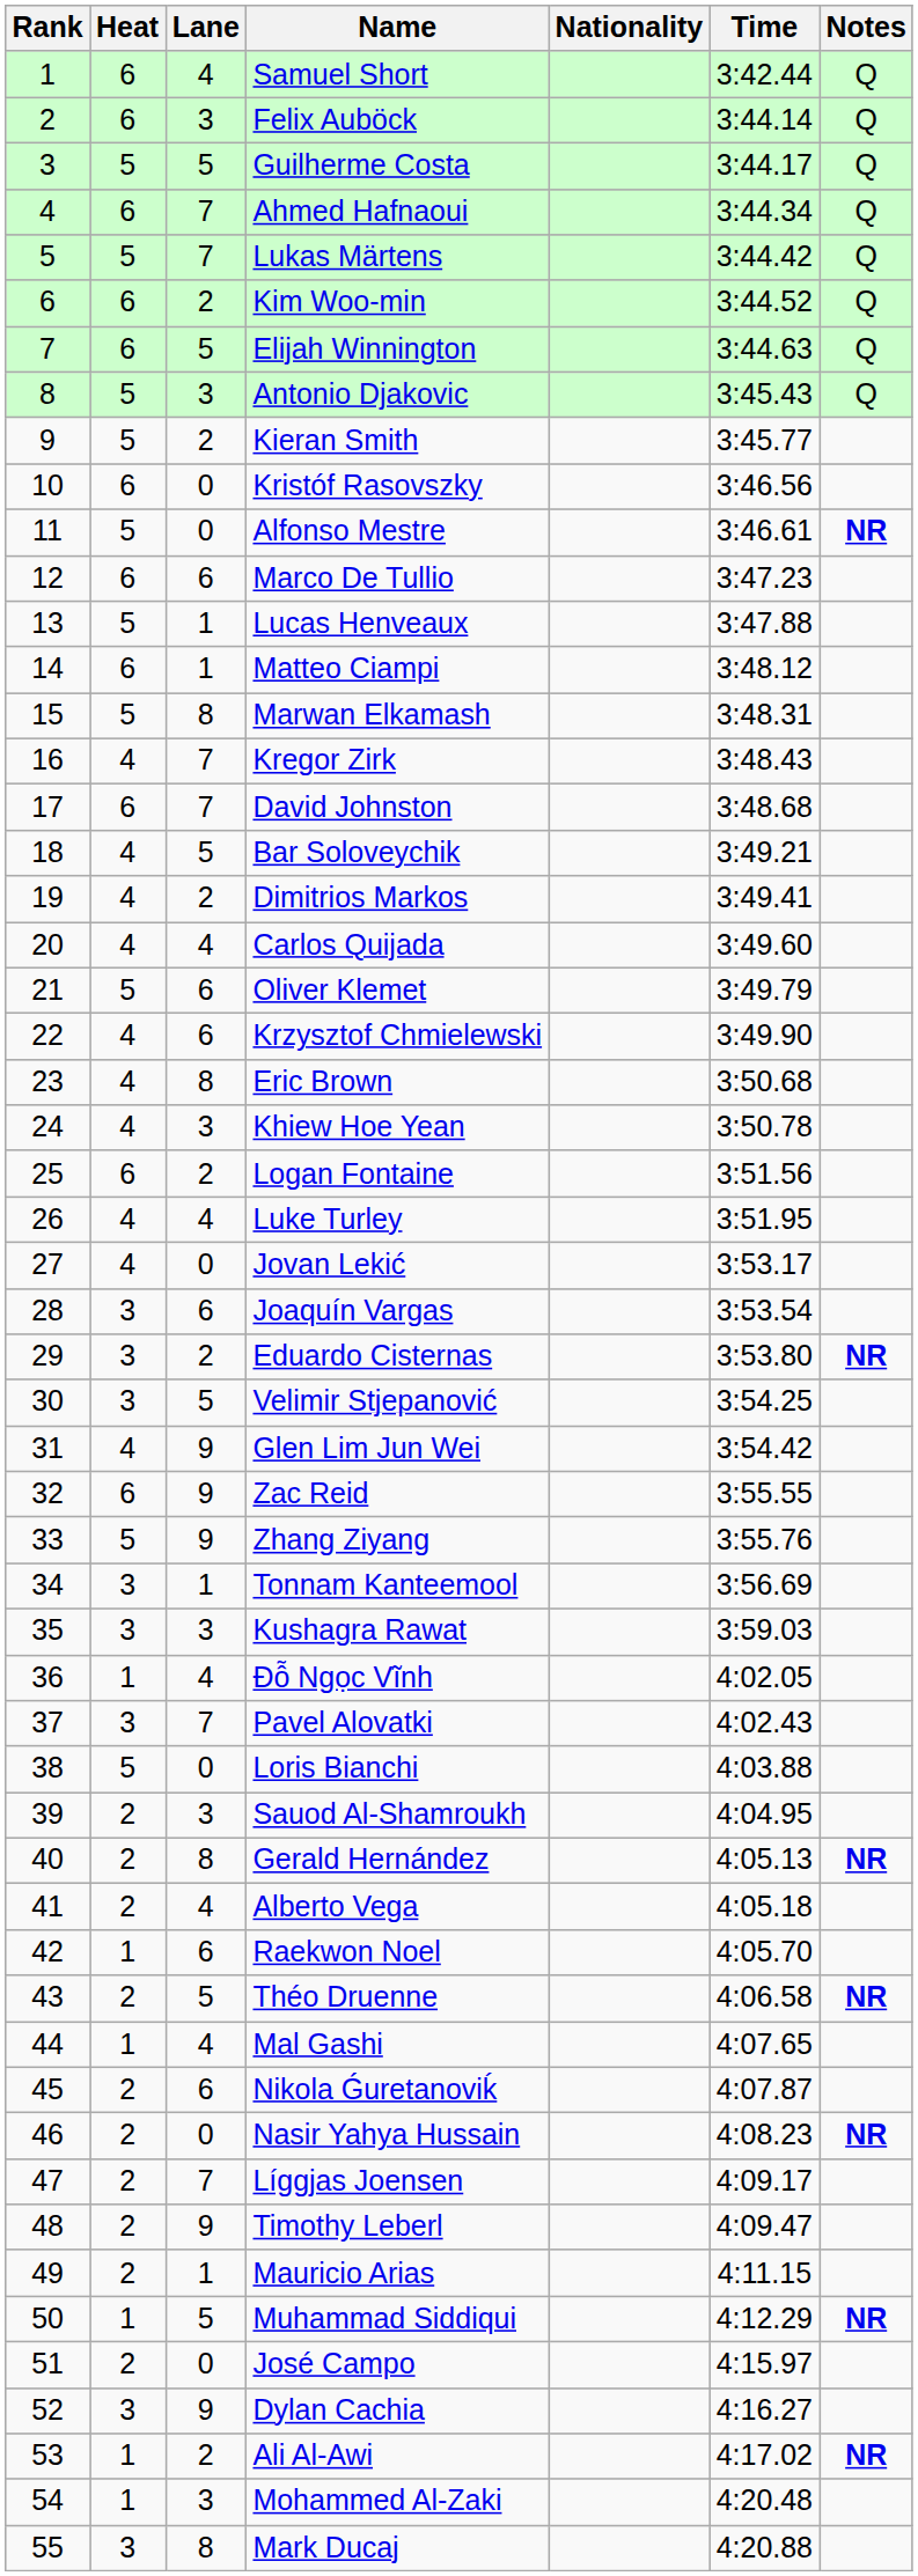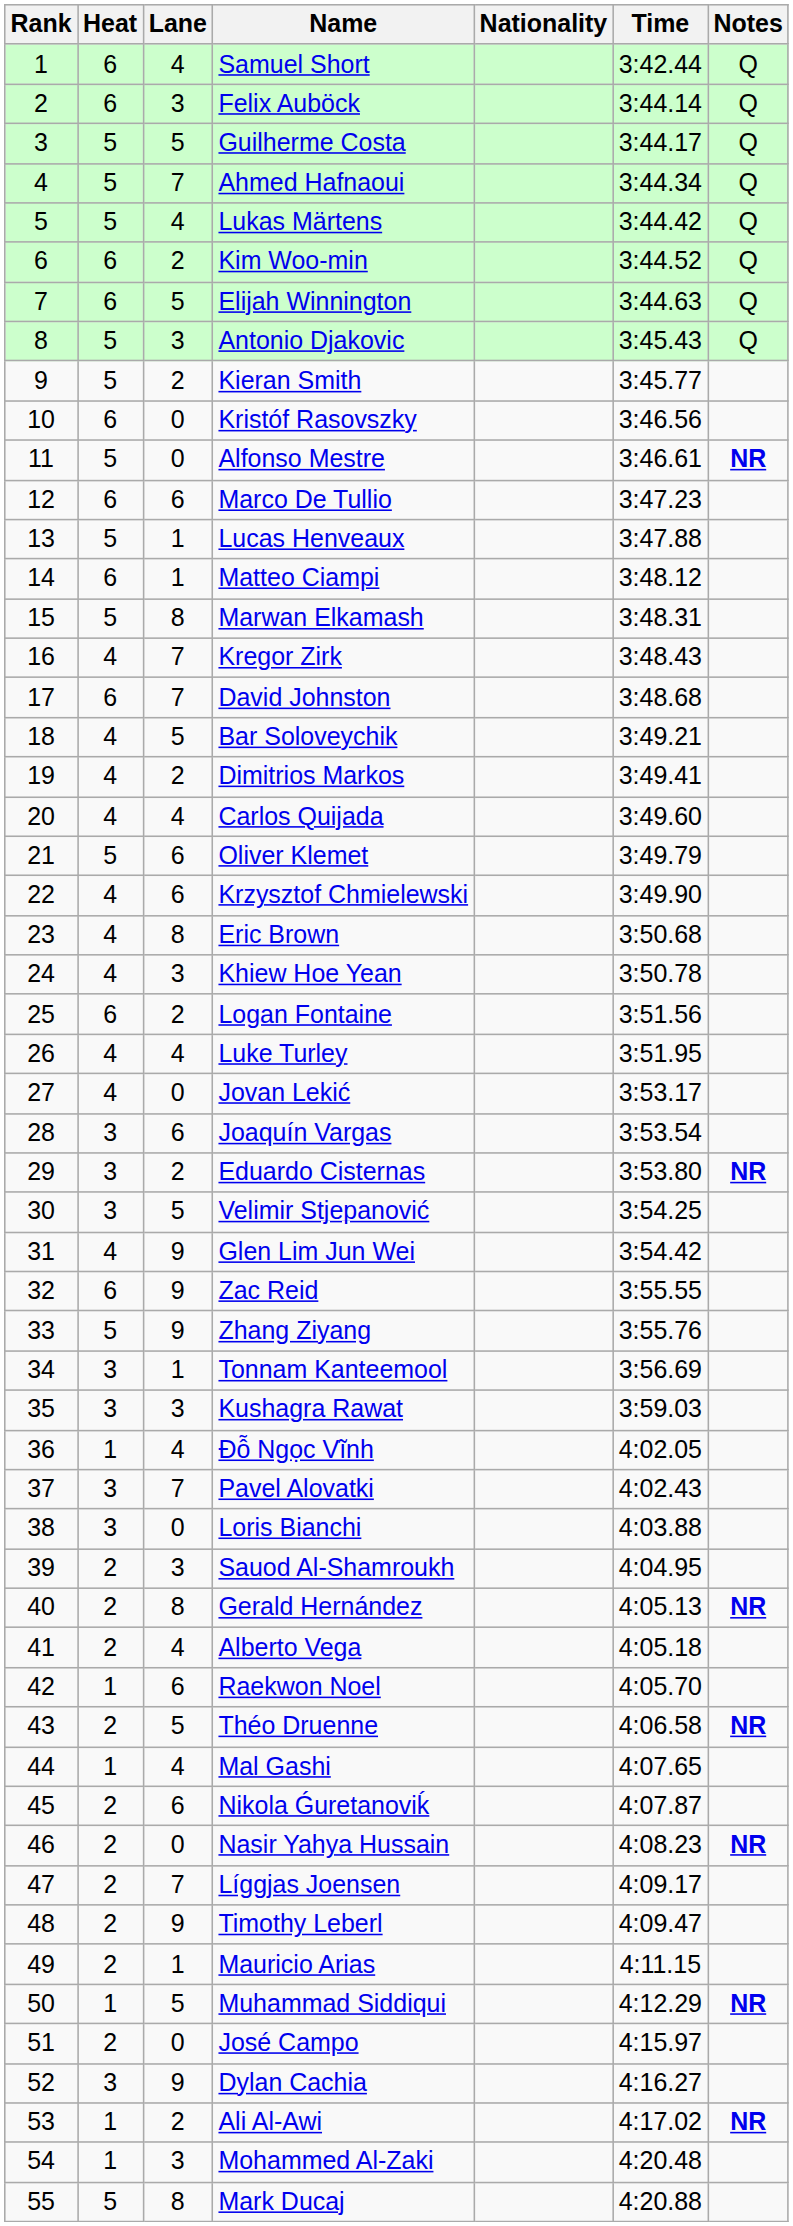Ahmed Hafnaoui | Heat: 6 -> 5
Lukas Märtens | Lane: 7 -> 4
Loris Bianchi | Heat: 5 -> 3
Mark Ducaj | Heat: 3 -> 5
